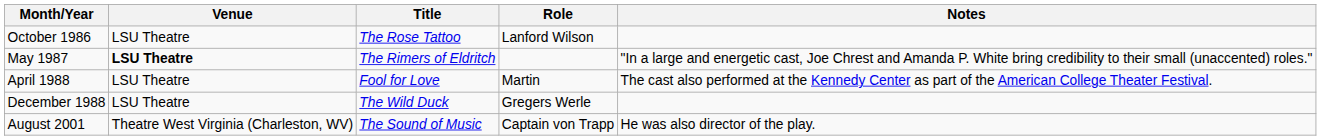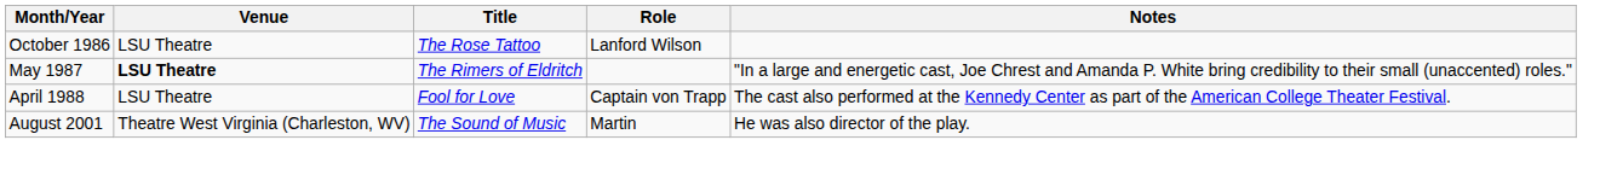April 1988 | Role: Martin -> Captain von Trapp
- row: December 1988 | LSU Theatre | The Wild Duck | Gregers Werle
August 2001 | Role: Captain von Trapp -> Martin
